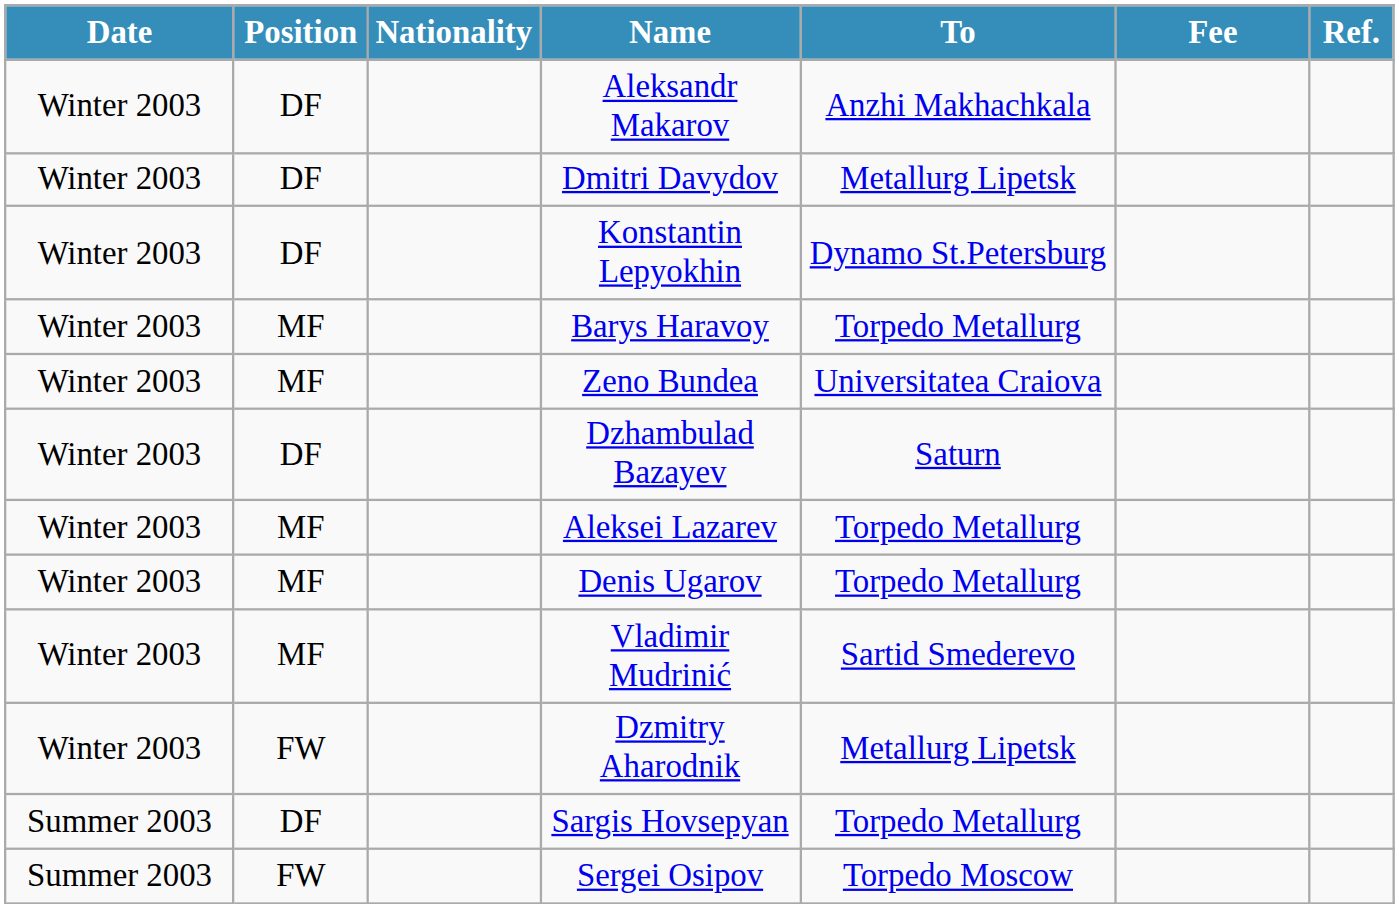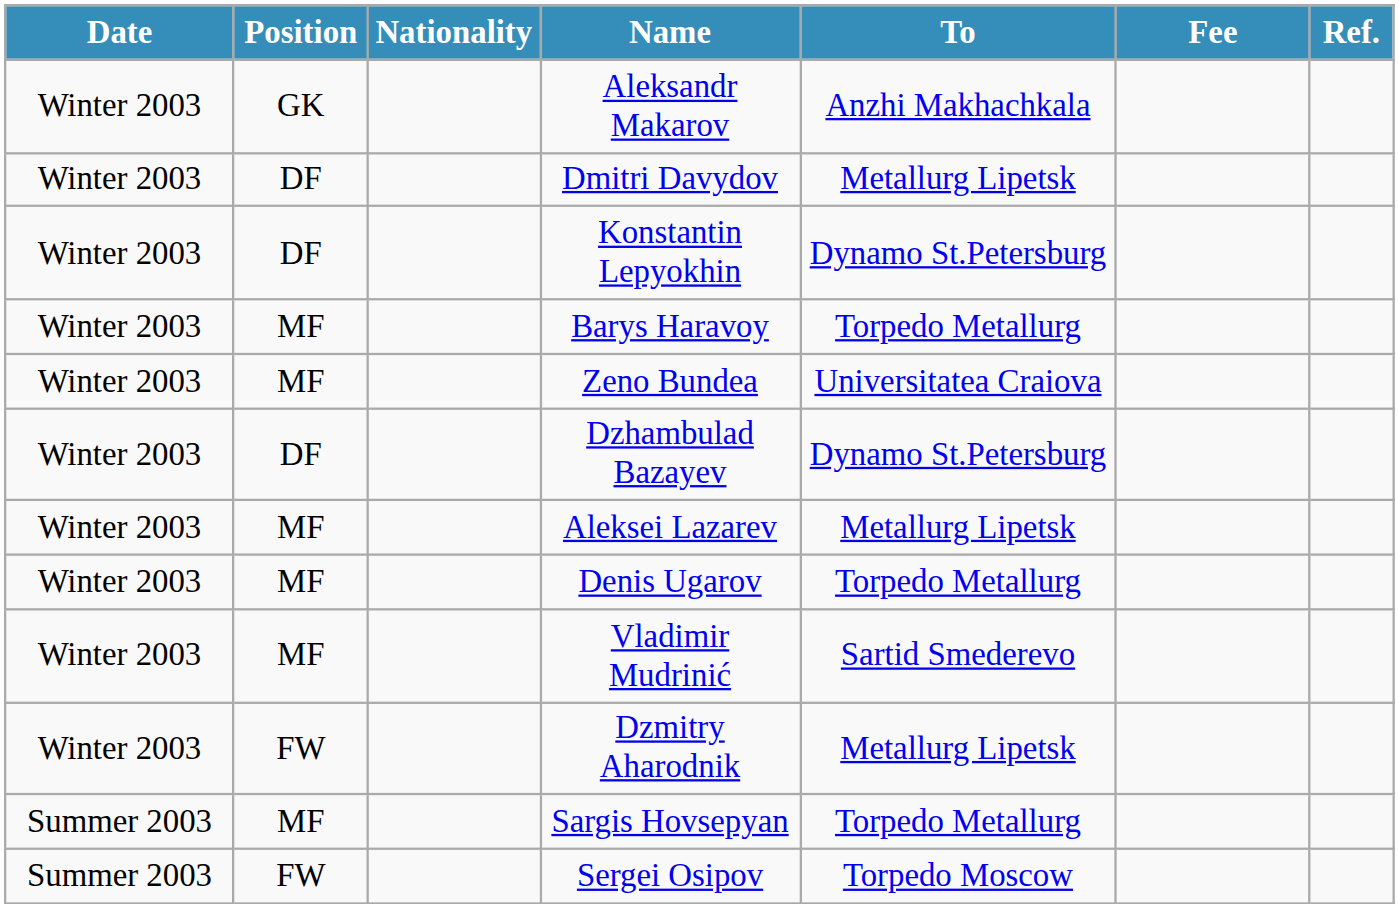Aleksandr Makarov | Position: DF -> GK
Dzhambulad Bazayev | To: Saturn -> Dynamo St.Petersburg
Aleksei Lazarev | To: Torpedo Metallurg -> Metallurg Lipetsk
Sargis Hovsepyan | Position: DF -> MF
